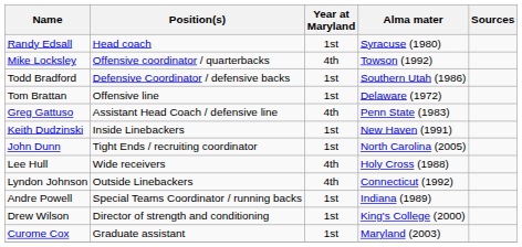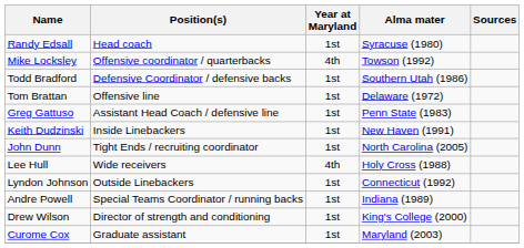Greg Gattuso | Year at Maryland: 4th -> 1st
Lyndon Johnson | Year at Maryland: 4th -> 1st
